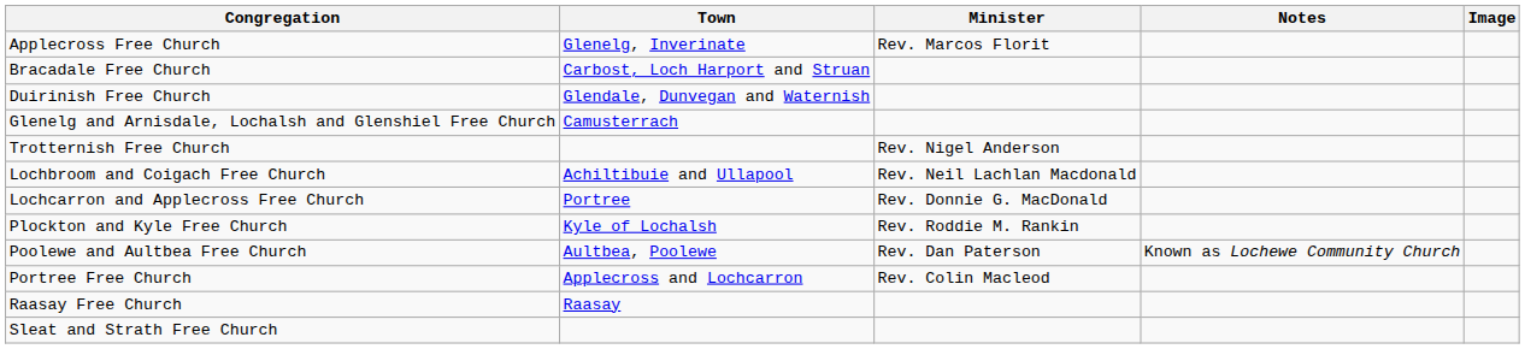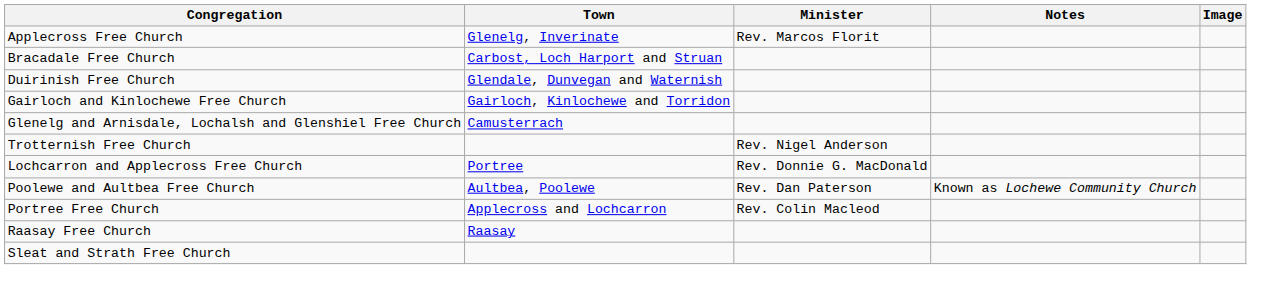+ row: Gairloch and Kinlochewe Free Church | Gairloch, Kinlochewe and Torridon
- row: Lochbroom and Coigach Free Church | Achiltibuie and Ullapool | Rev. Neil Lachlan Macdonald
- row: Plockton and Kyle Free Church | Kyle of Lochalsh | Rev. Roddie M. Rankin
